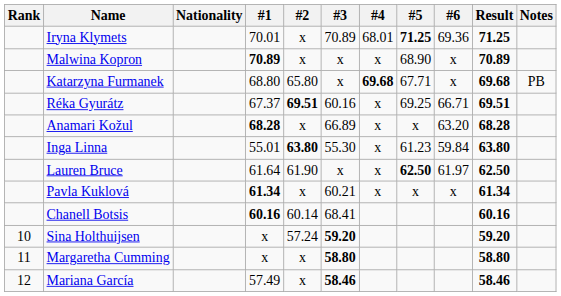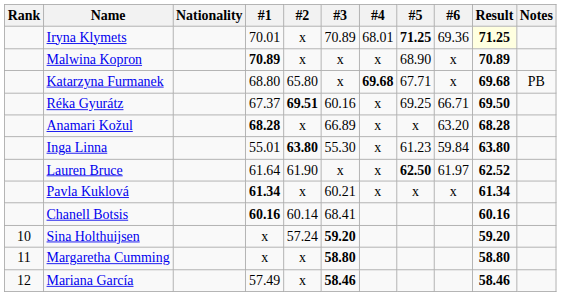Iryna Klymets | Result: no background -> lightyellow background
Réka Gyurátz | Result: 69.51 -> 69.50
Lauren Bruce | Result: 62.50 -> 62.52
